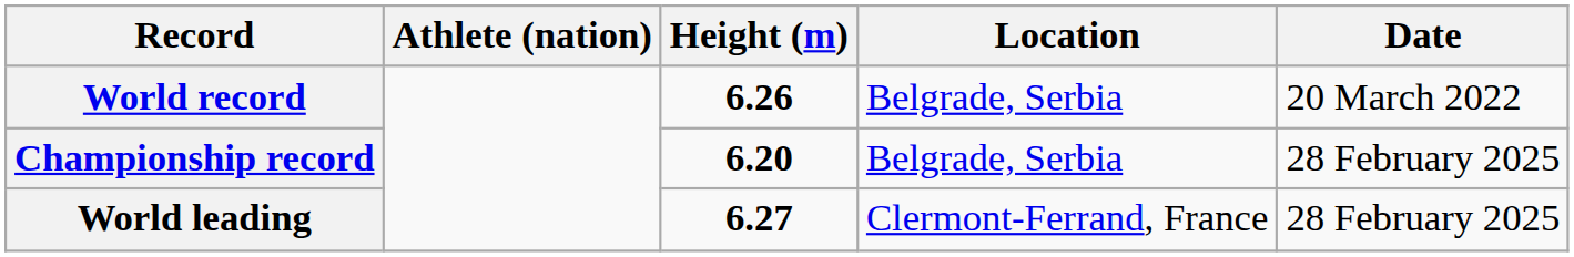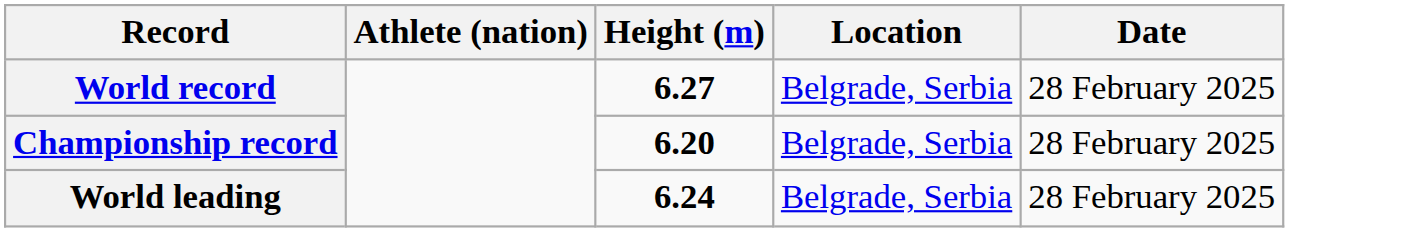World record | Height (m): 6.26 -> 6.27
World record | Date: 20 March 2022 -> 28 February 2025
World leading | Height (m): 6.27 -> 6.24
World leading | Location: Clermont-Ferrand, France -> Belgrade, Serbia
